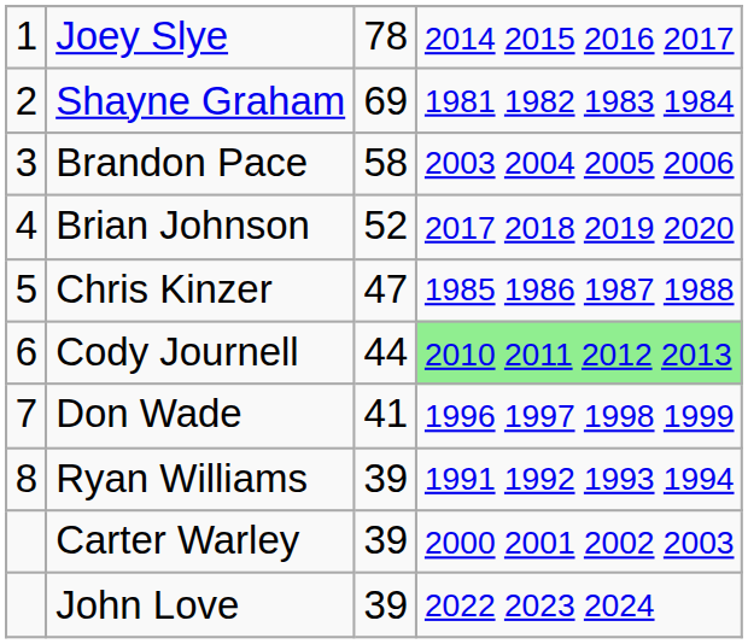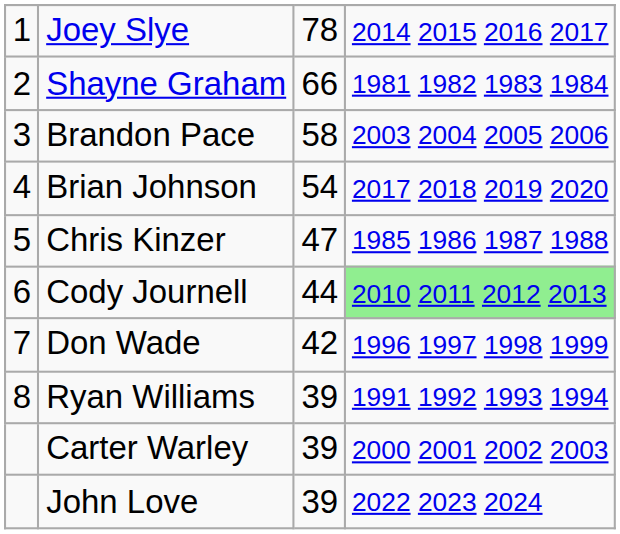Shayne Graham | column 3: 69 -> 66
Brian Johnson | column 3: 52 -> 54
Don Wade | column 3: 41 -> 42
